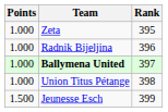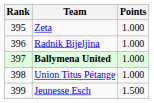columns swapped: Rank <-> Points
